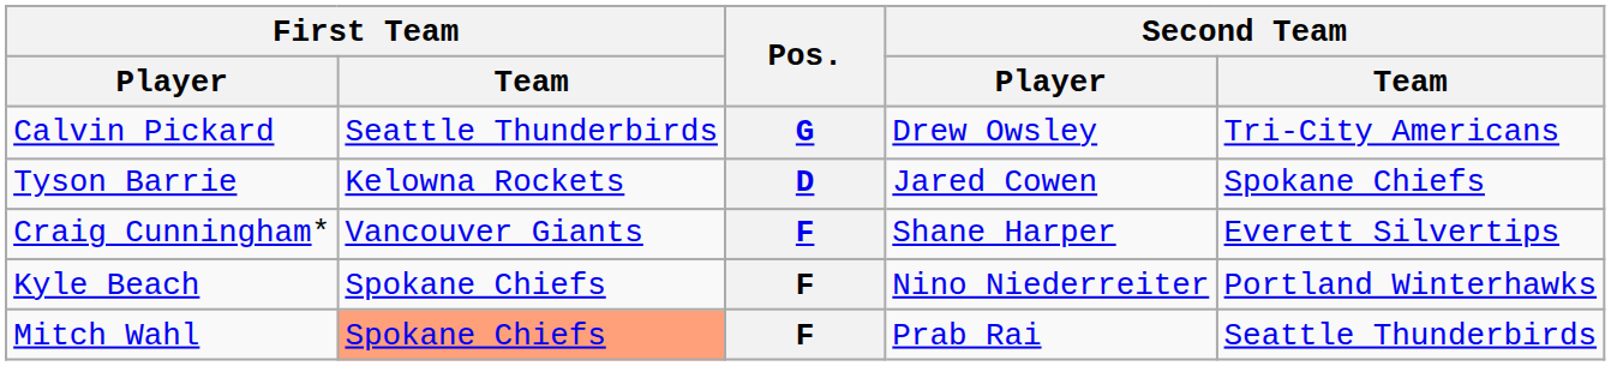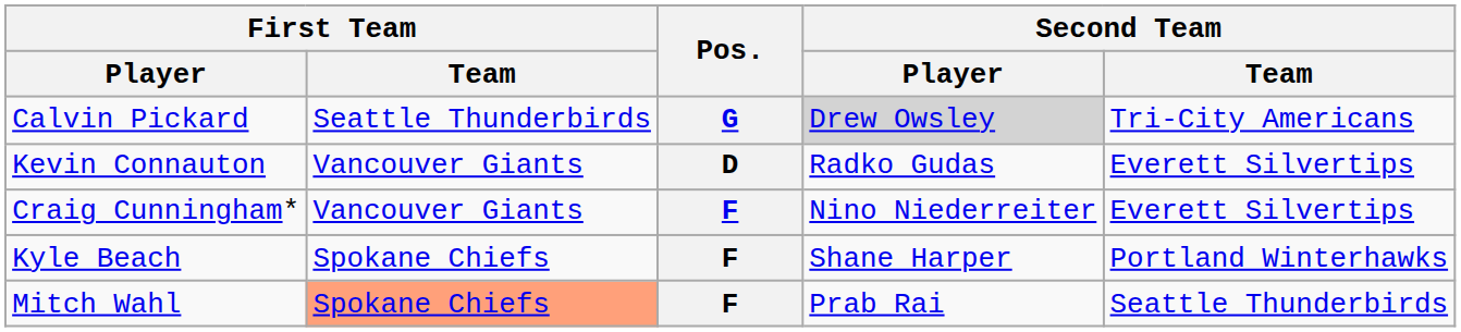Calvin Pickard | Second Team / Player: no background -> lightgrey background
- row: Tyson Barrie | Kelowna Rockets | D | Jared Cowen | Spokane Chiefs
+ row: Kevin Connauton | Vancouver Giants | D | Radko Gudas | Everett Silvertips
Craig Cunningham* | Second Team / Player: Shane Harper -> Nino Niederreiter
Kyle Beach | Second Team / Player: Nino Niederreiter -> Shane Harper
